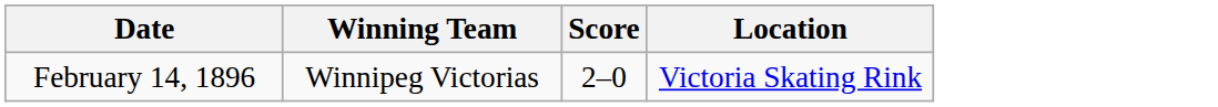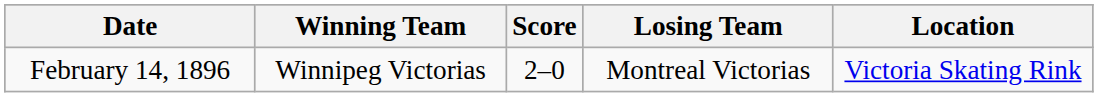+ column: Losing Team | Montreal Victorias
